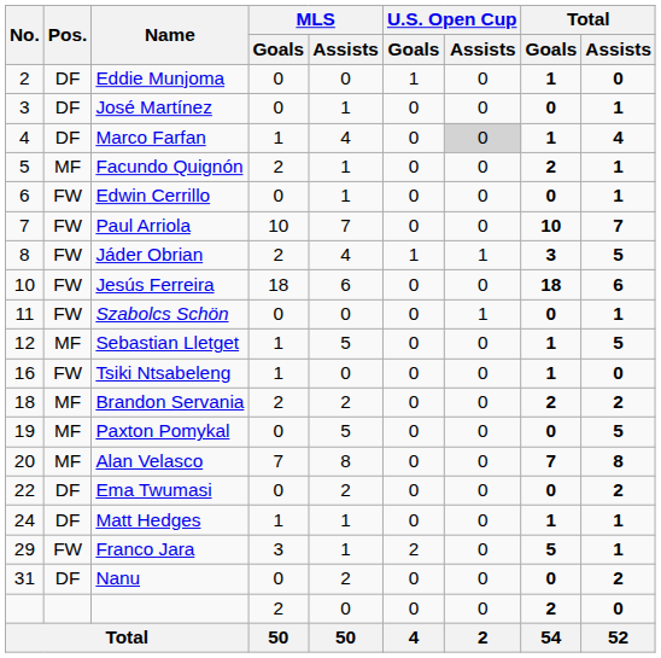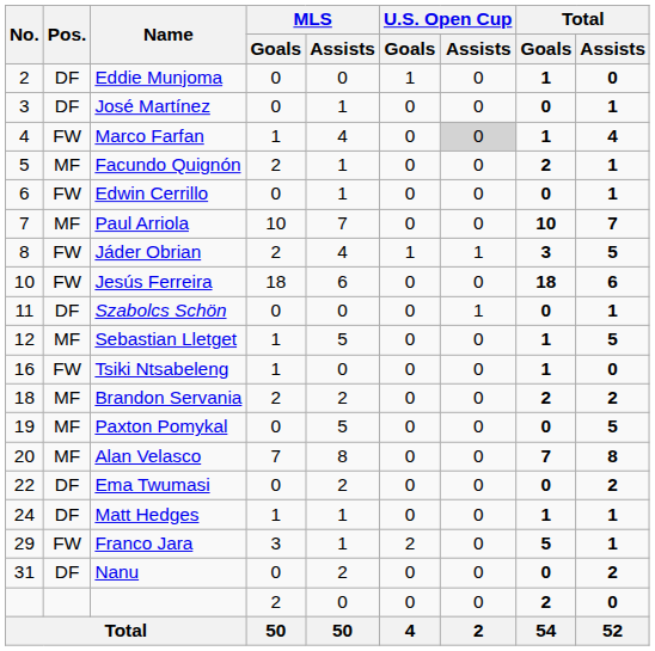Marco Farfan | Pos.: DF -> FW
Paul Arriola | Pos.: FW -> MF
Szabolcs Schön | Pos.: FW -> DF
